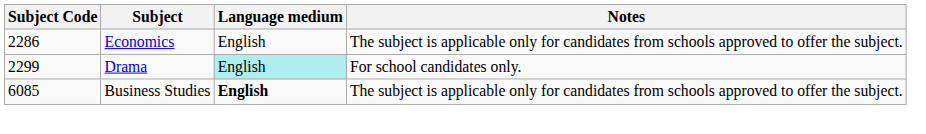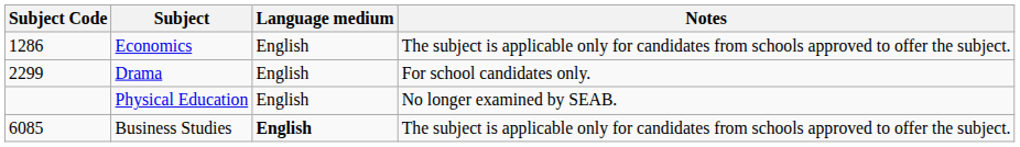Economics | Subject Code: 2286 -> 1286
Drama | Language medium: paleturquoise background -> no background
+ row: Physical Education | English | No longer examined by SEAB.
